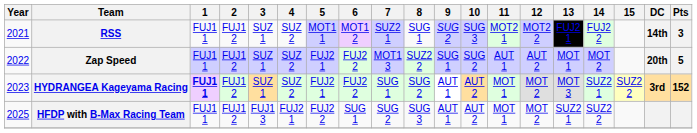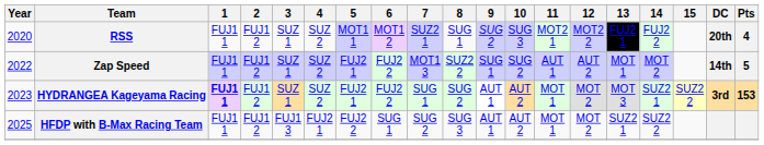RSS | Year: 2021 -> 2020
RSS | DC: 14th -> 20th
RSS | Pts: 3 -> 4
Zap Speed | DC: 20th -> 14th
HYDRANGEA Kageyama Racing | Pts: 152 -> 153
